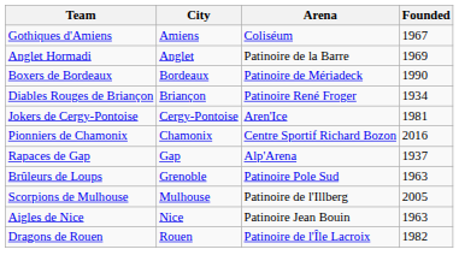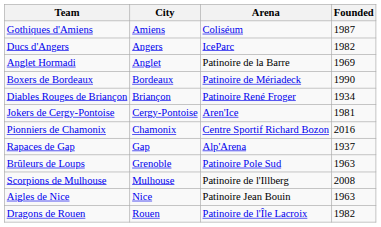Gothiques d'Amiens | Founded: 1967 -> 1987
+ row: Ducs d'Angers | Angers | IceParc | 1982
Scorpions de Mulhouse | Founded: 2005 -> 2008
